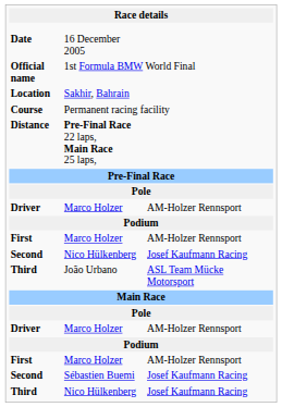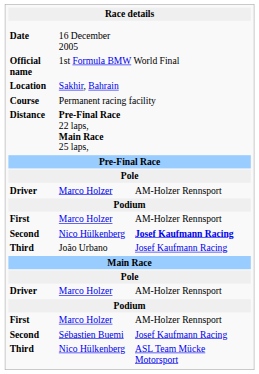Second / Nico Hülkenberg | column 3: normal -> bold
Third / João Urbano | column 3: ASL Team Mücke Motorsport -> Josef Kaufmann Racing
Third / Nico Hülkenberg | column 3: Josef Kaufmann Racing -> ASL Team Mücke Motorsport
